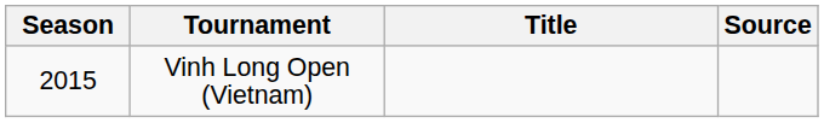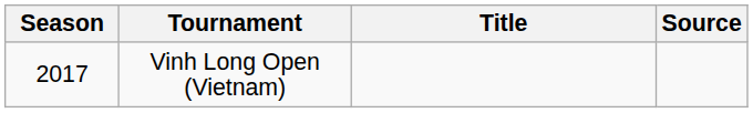Vinh Long Open (Vietnam) | Season: 2015 -> 2017
